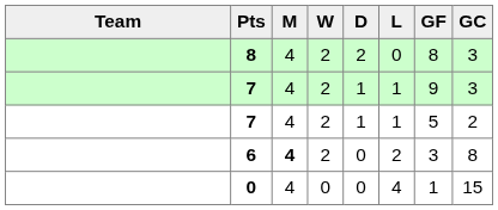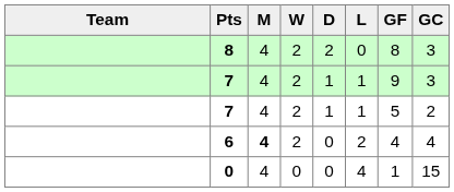6 | GF: 3 -> 4
6 | GC: 8 -> 4
